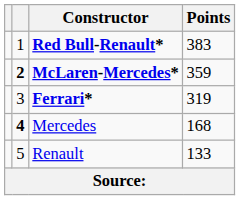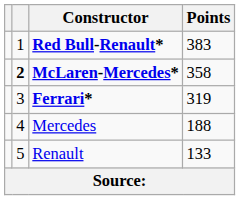McLaren-Mercedes* | Points: 359 -> 358
Mercedes | column 2: bold -> normal
Mercedes | Points: 168 -> 188
